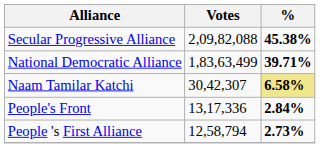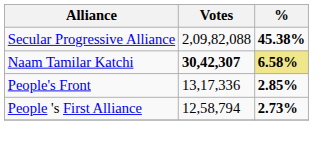- row: National Democratic Alliance | 1,83,63,499 | 39.71%
Naam Tamilar Katchi | Votes: normal -> bold
People's Front | %: 2.84% -> 2.85%
